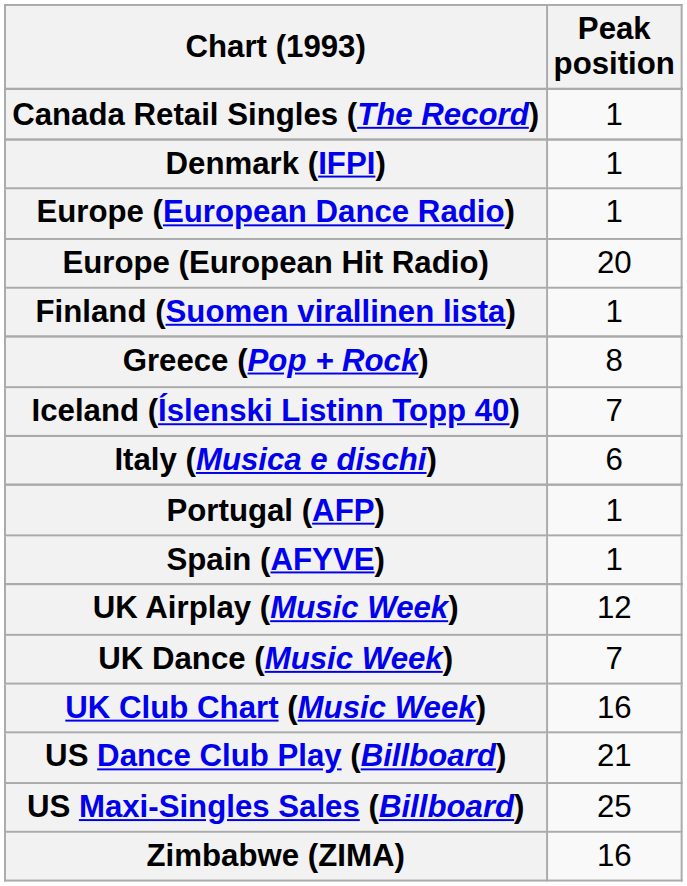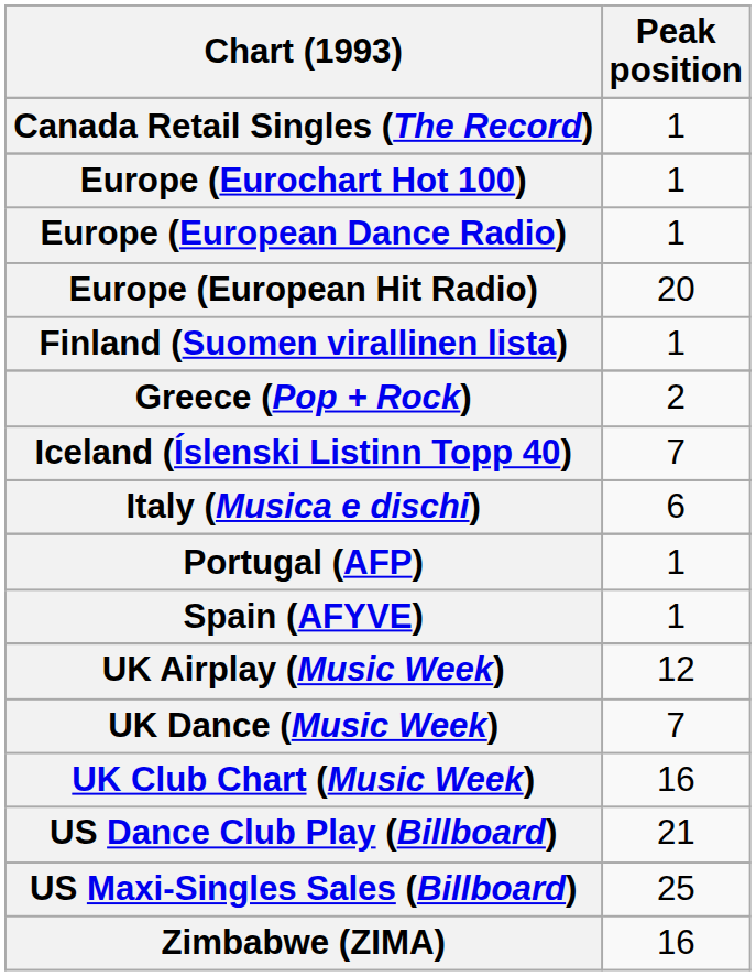- row: Denmark (IFPI) | 1
+ row: Europe (Eurochart Hot 100) | 1
Greece (Pop + Rock) | Peak position: 8 -> 2
